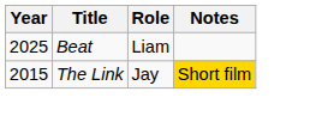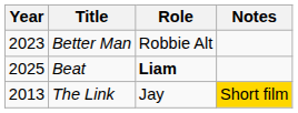+ row: 2023 | Better Man | Robbie Alt
Beat | Role: normal -> bold
The Link | Year: 2015 -> 2013
